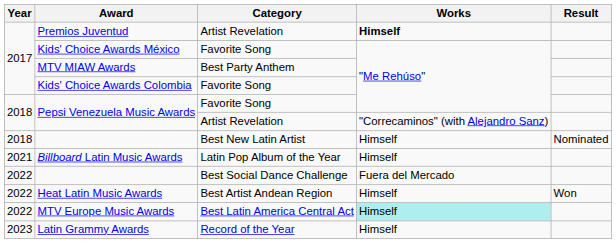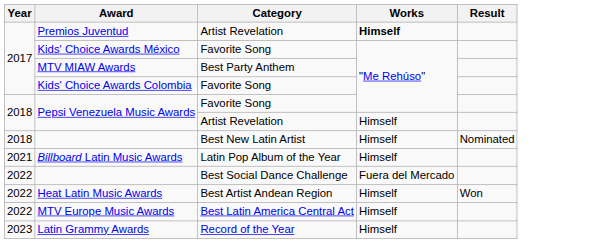Pepsi Venezuela Music Awards / Artist Revelation | Works: "Correcaminos" (with Alejandro Sanz) -> Himself
MTV Europe Music Awards | Works: paleturquoise background -> no background
